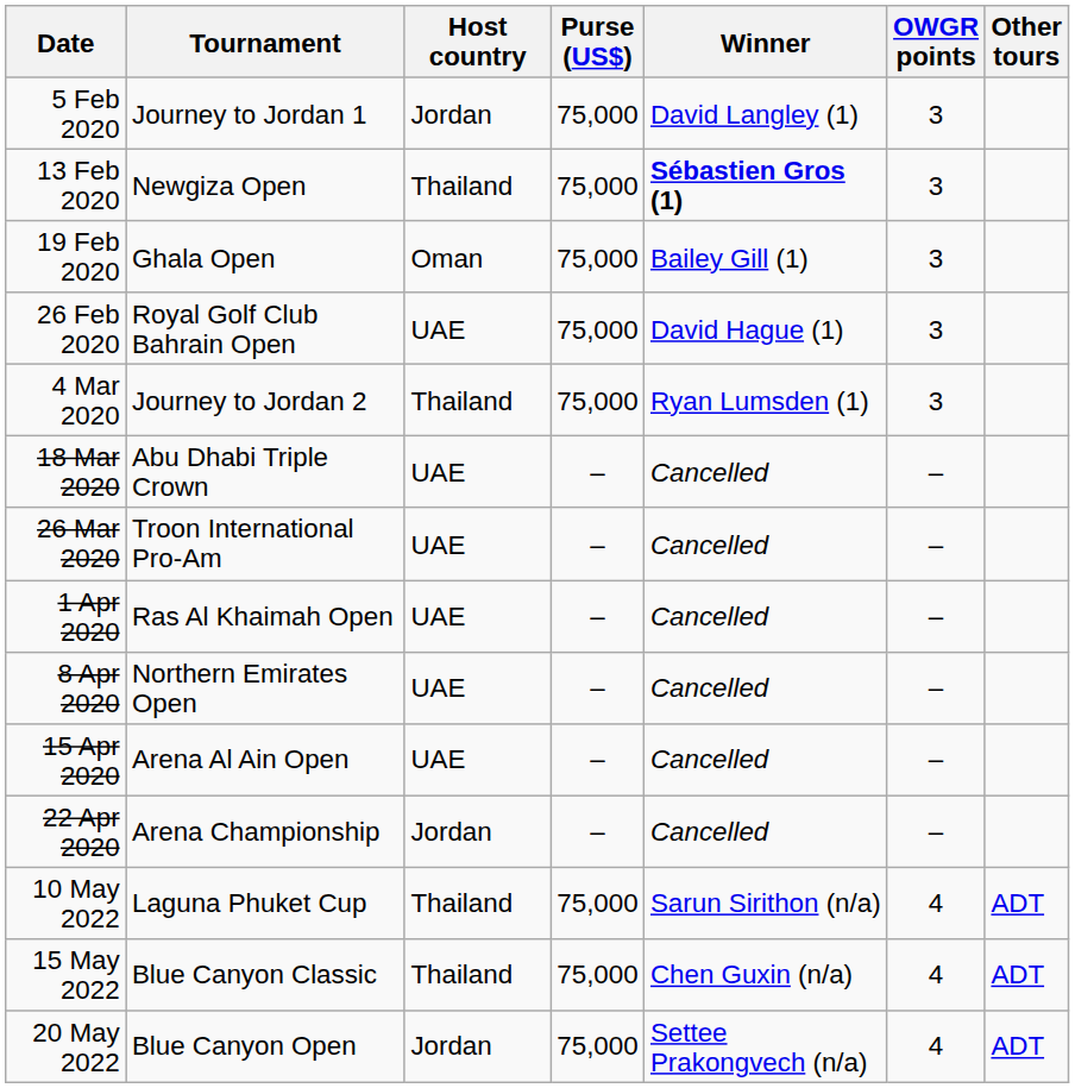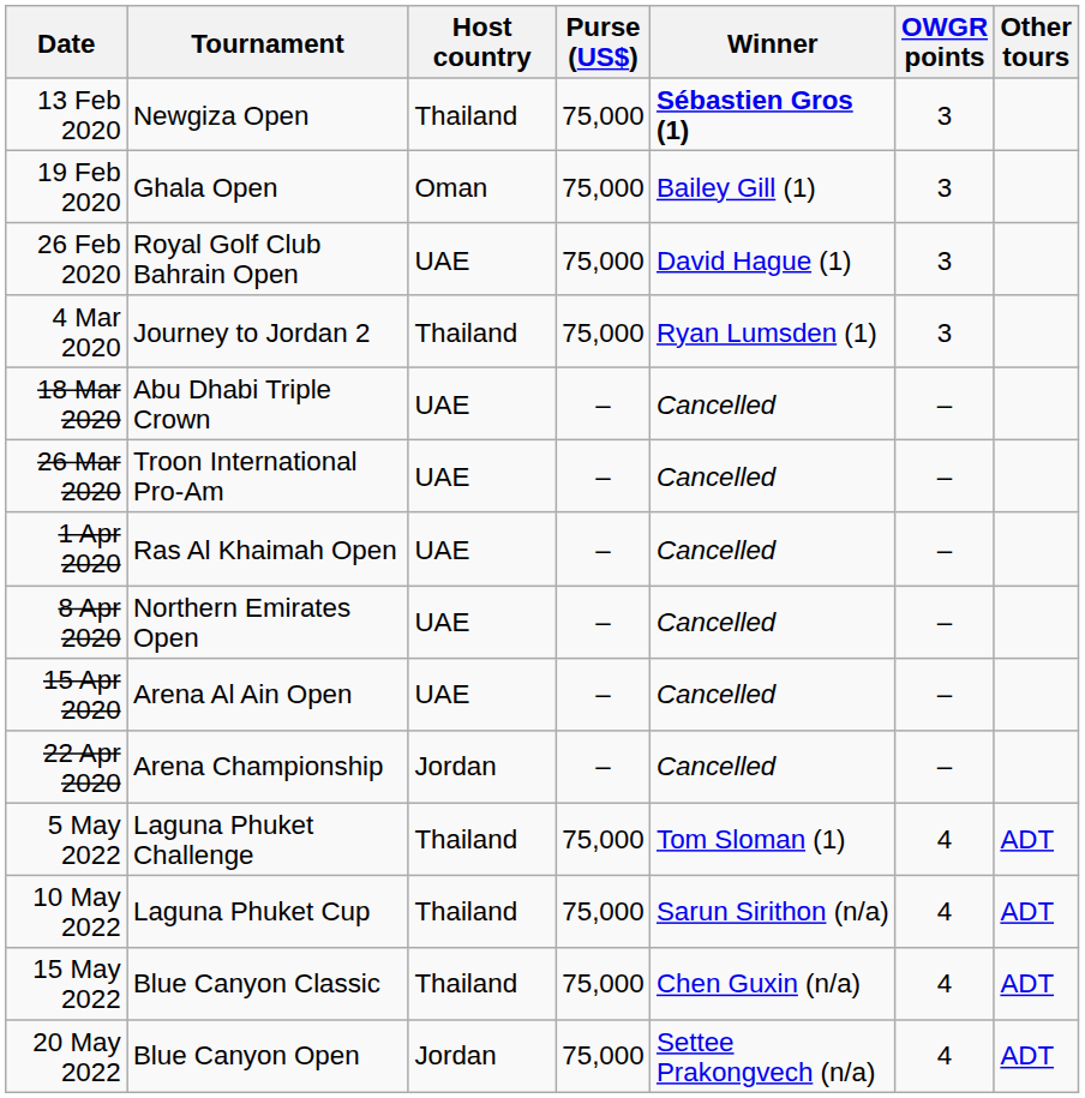- row: 5 Feb 2020 | Journey to Jordan 1 | Jordan | 75,000 | David Langley (1) | 3
+ row: 5 May 2022 | Laguna Phuket Challenge | Thailand | 75,000 | Tom Sloman (1) | 4 | ADT
